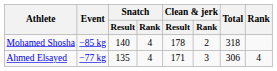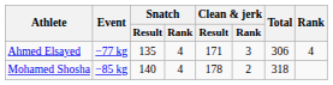rows swapped: Ahmed Elsayed <-> Mohamed Shosha
